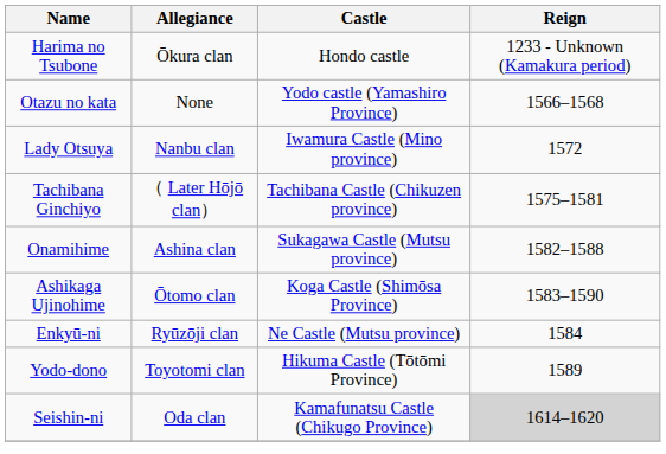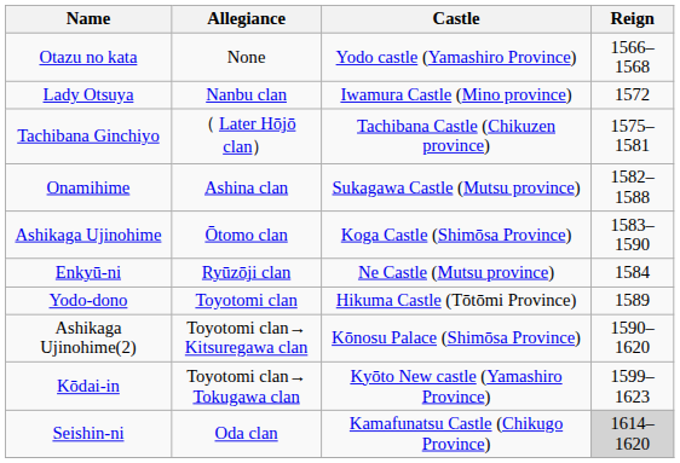- row: Harima no Tsubone | Ōkura clan | Hondo castle | 1233 - Unknown (Kamakura period)
+ row: Ashikaga Ujinohime(2) | Toyotomi clan→ Kitsuregawa clan | Kōnosu Palace (Shimōsa Province) | 1590–1620
+ row: Kōdai-in | Toyotomi clan→ Tokugawa clan | Kyōto New castle (Yamashiro Province) | 1599–1623
